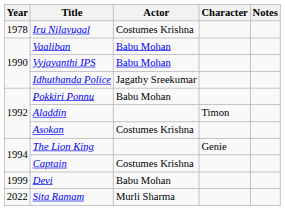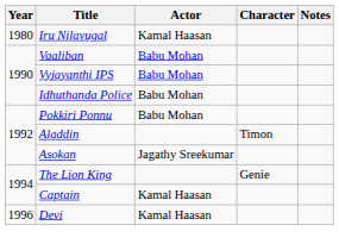Iru Nilavugal | Year: 1978 -> 1980
Iru Nilavugal | Actor: Costumes Krishna -> Kamal Haasan
Idhuthanda Police | Actor: Jagathy Sreekumar -> Babu Mohan
Asokan | Actor: Costumes Krishna -> Jagathy Sreekumar
Captain | Actor: Costumes Krishna -> Kamal Haasan
Devi | Year: 1999 -> 1996
Devi | Actor: Babu Mohan -> Kamal Haasan
- row: 2022 | Sita Ramam | Murli Sharma
